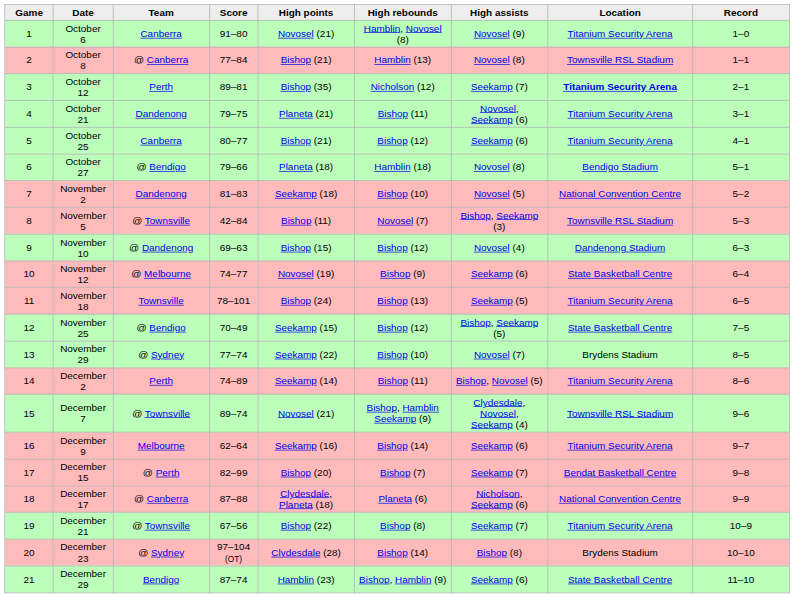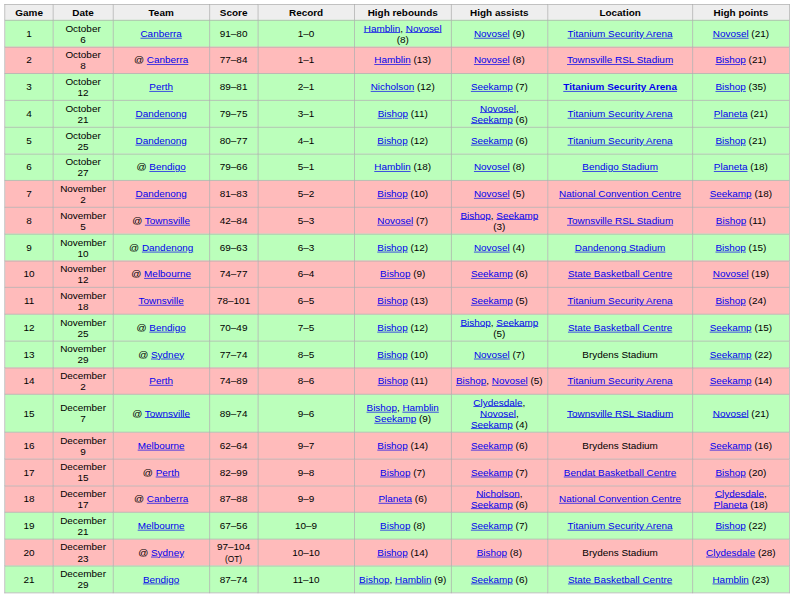columns swapped: High points <-> Record
October 25 | Team: Canberra -> Dandenong
December 9 | Location: Titanium Security Arena -> Brydens Stadium
December 21 | Team: @ Townsville -> Melbourne
